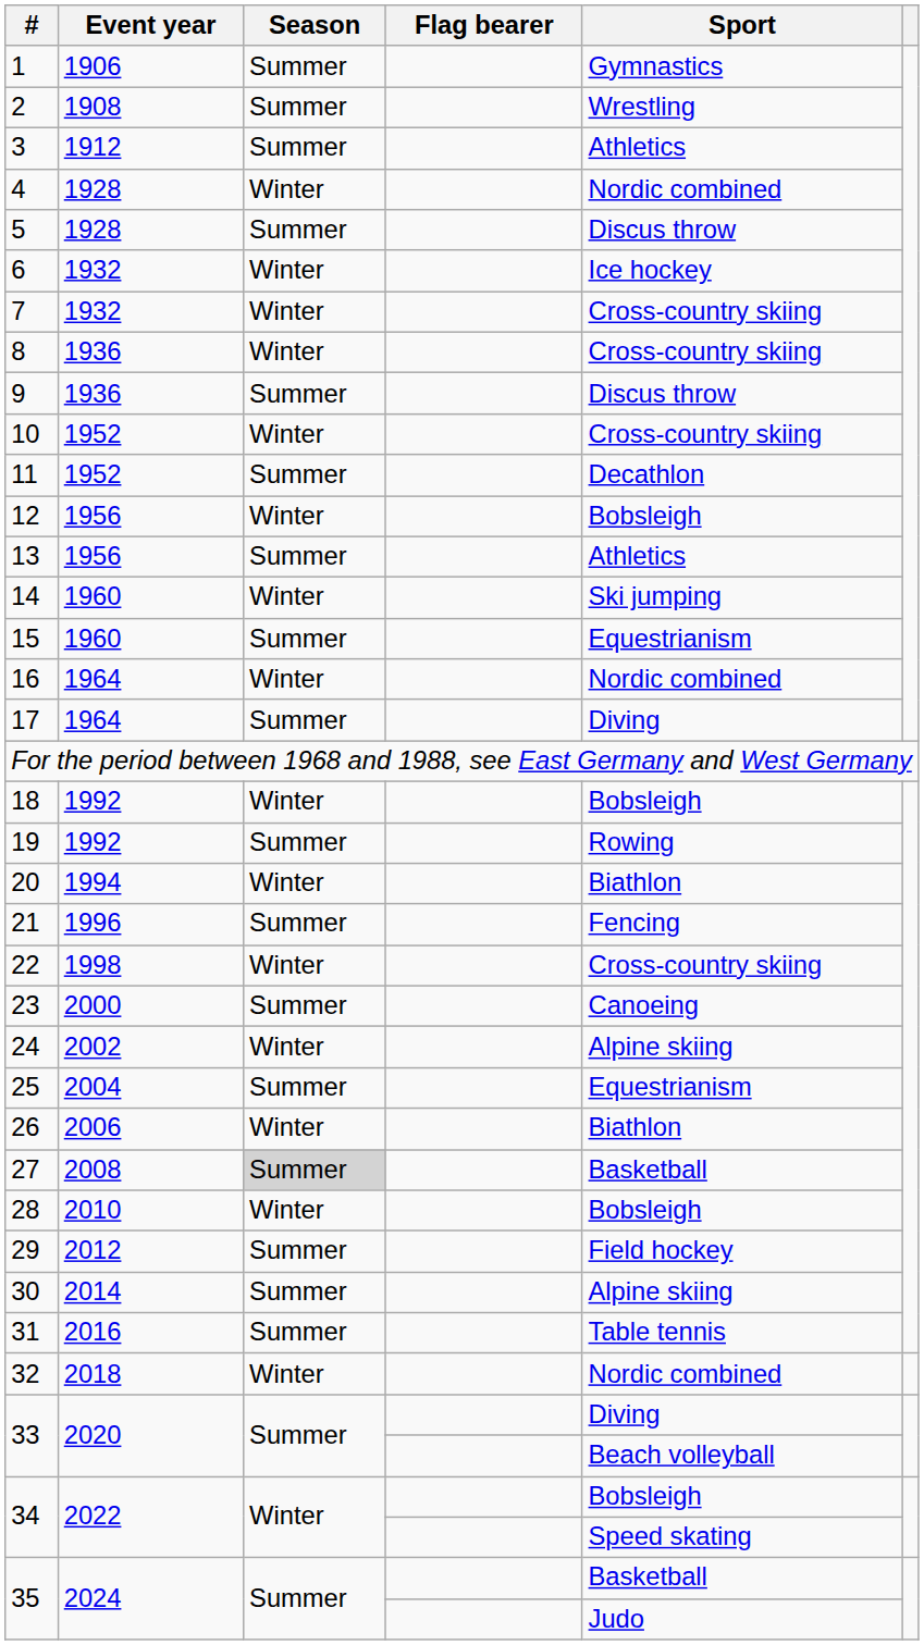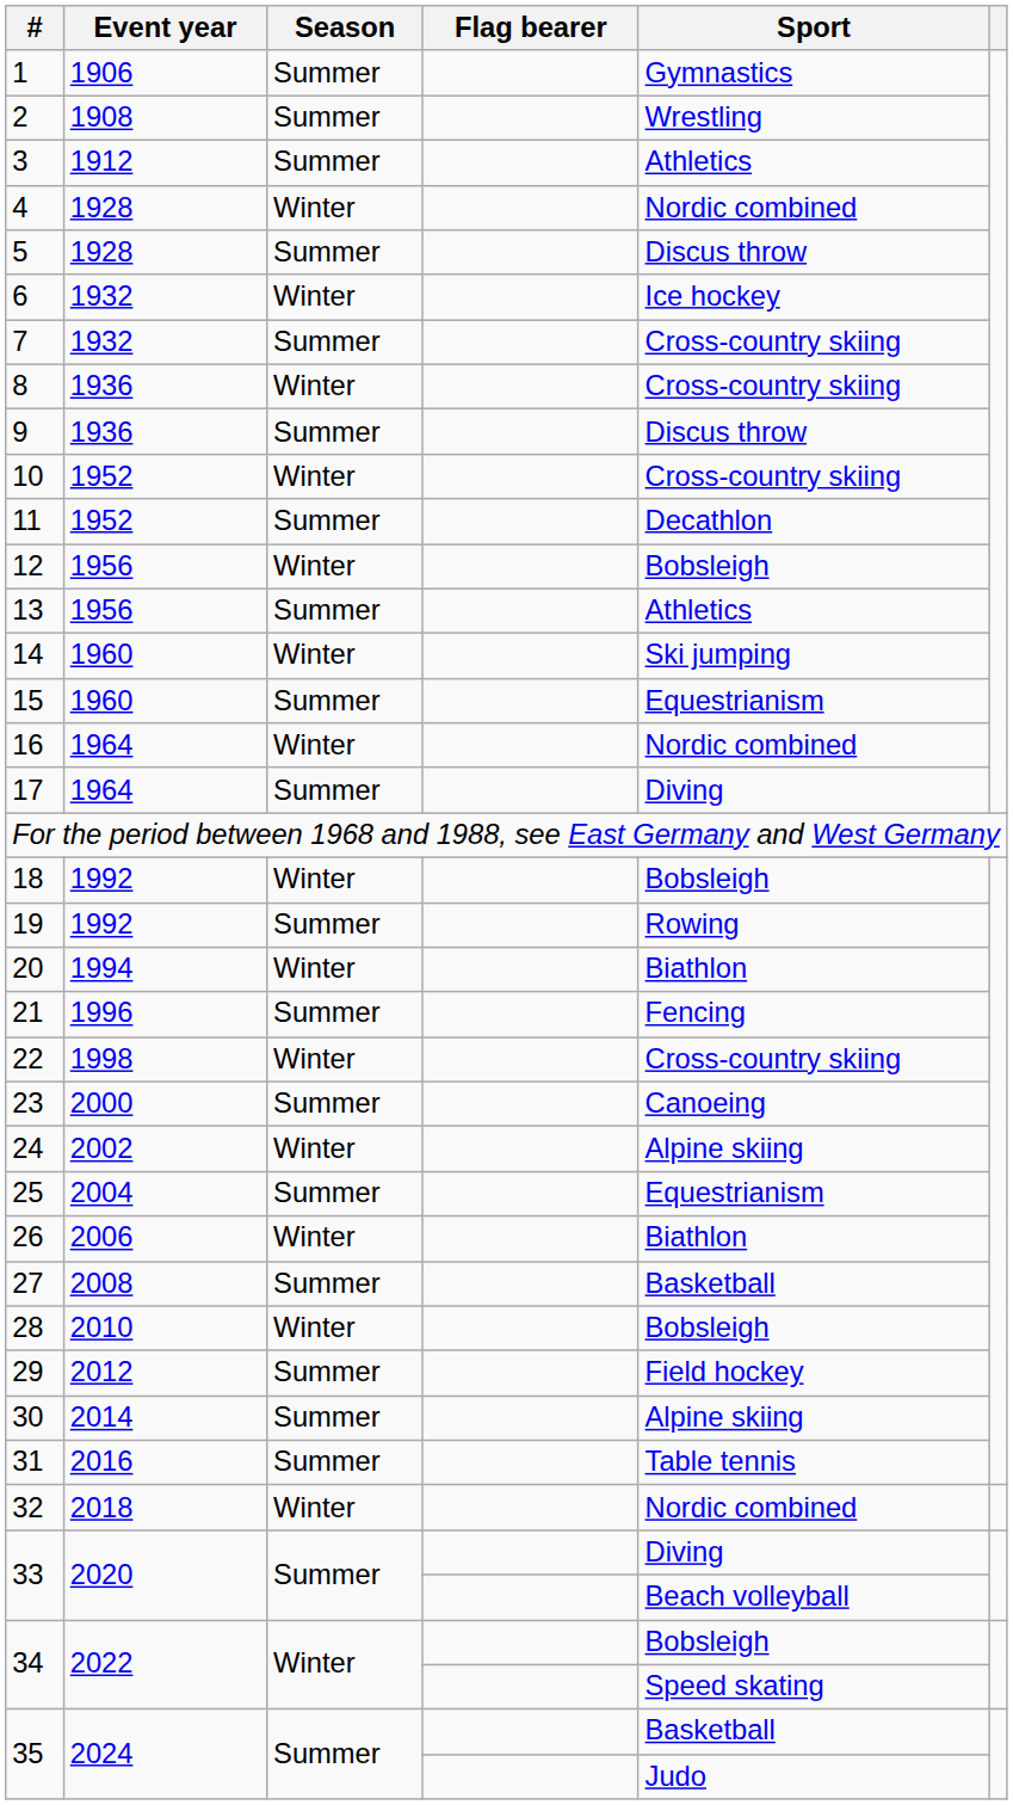7 | Season: Winter -> Summer
27 | Season: lightgrey background -> no background
